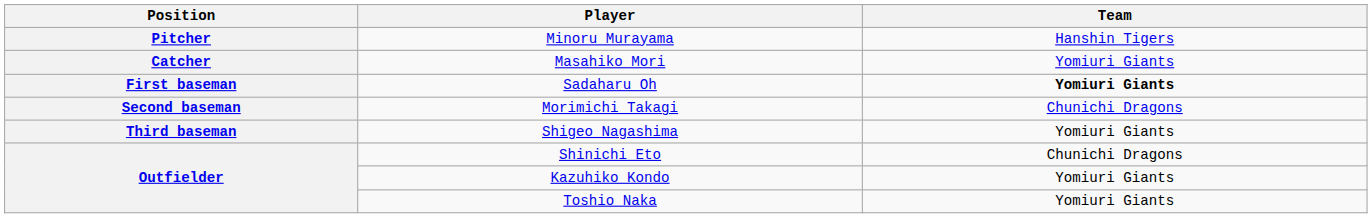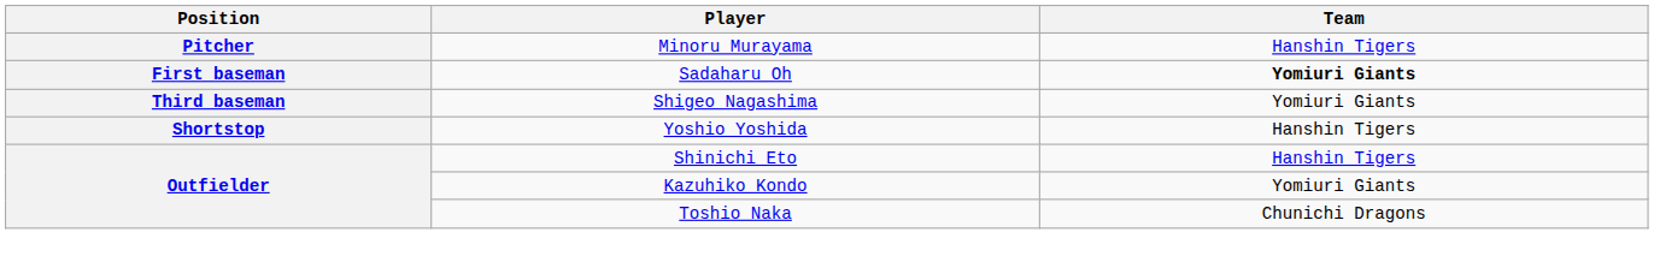- row: Catcher | Masahiko Mori | Yomiuri Giants
- row: Second baseman | Morimichi Takagi | Chunichi Dragons
+ row: Shortstop | Yoshio Yoshida | Hanshin Tigers
Shinichi Eto | Team: Chunichi Dragons -> Hanshin Tigers
Toshio Naka | Team: Yomiuri Giants -> Chunichi Dragons
